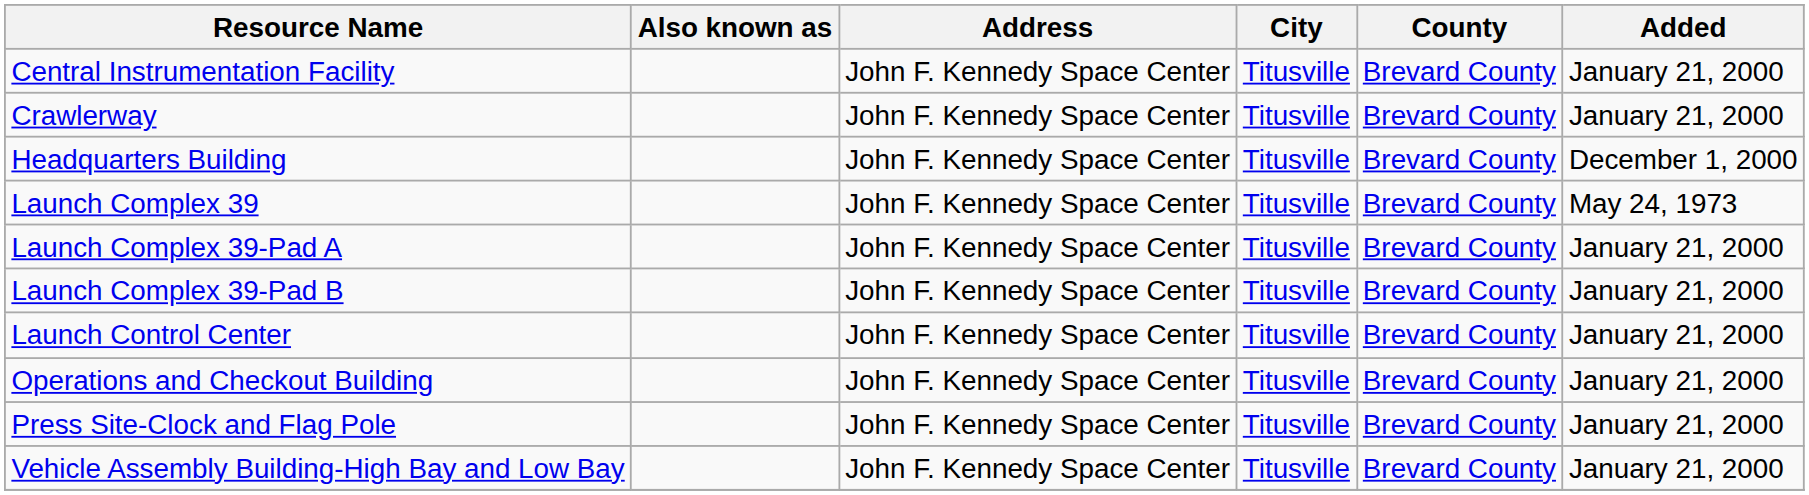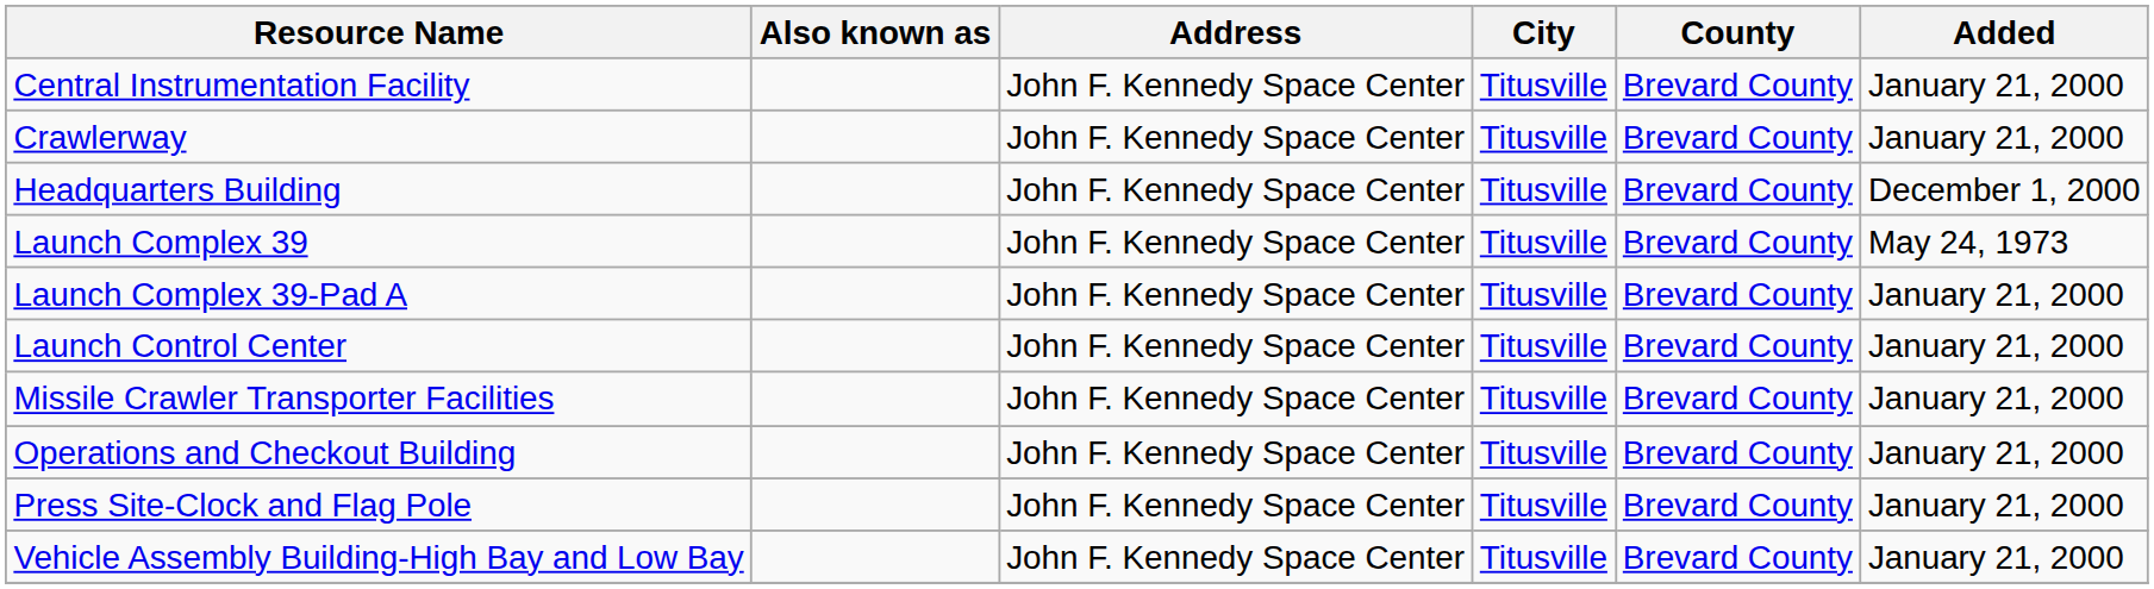- row: Launch Complex 39-Pad B | John F. Kennedy Space Center | Titusville | Brevard County | January 21, 2000
+ row: Missile Crawler Transporter Facilities | John F. Kennedy Space Center | Titusville | Brevard County | January 21, 2000
